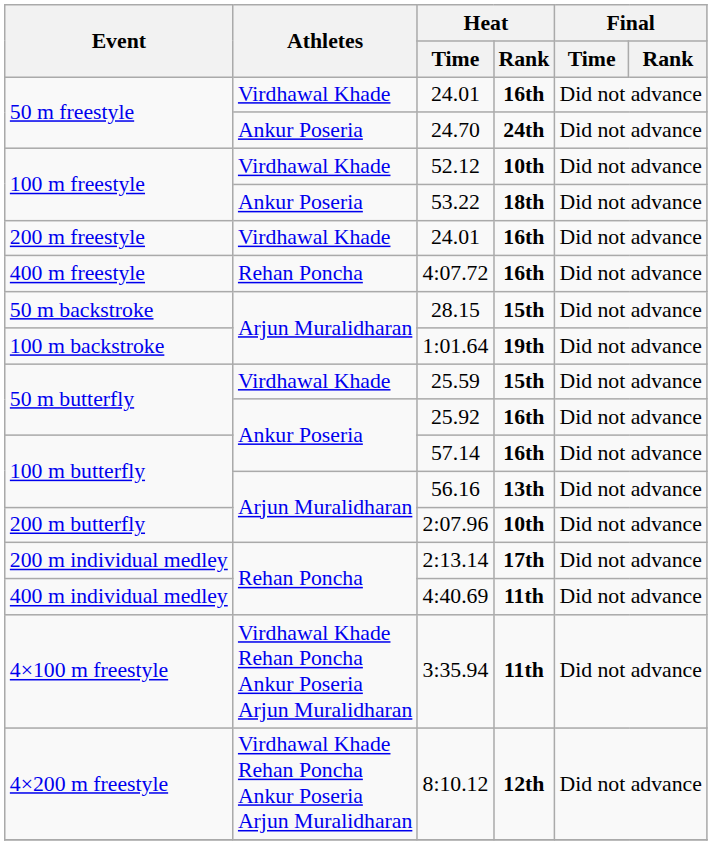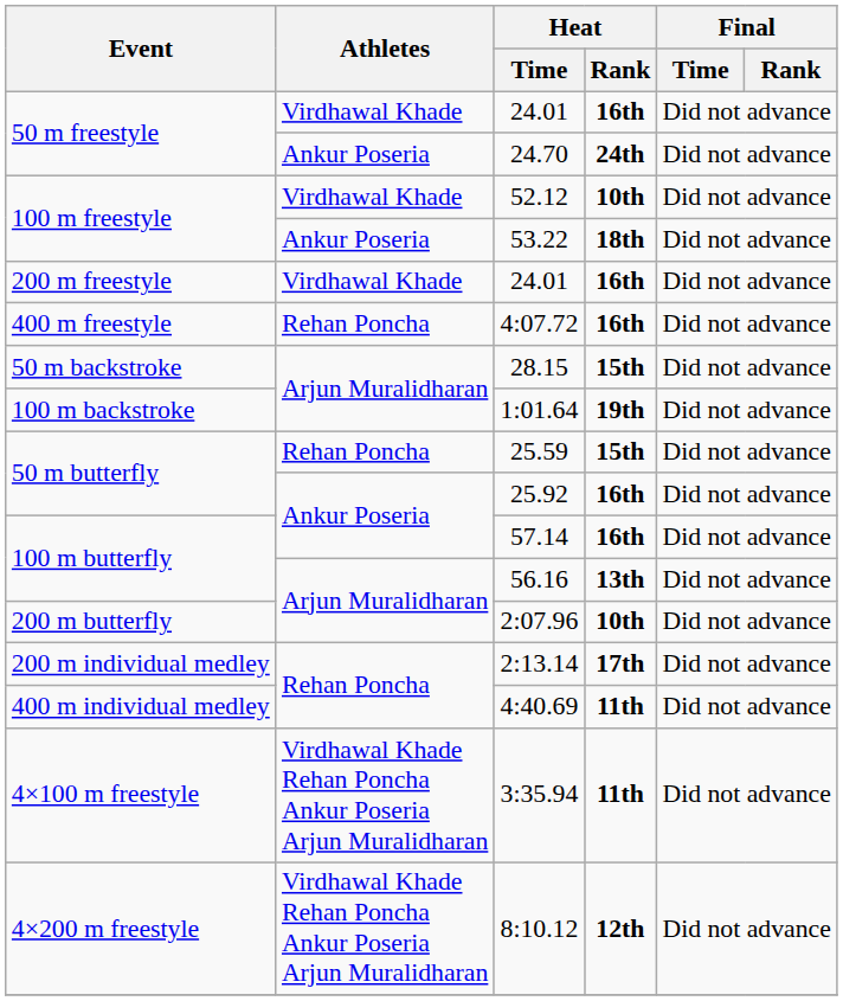25.59 | Athletes: Virdhawal Khade -> Rehan Poncha
